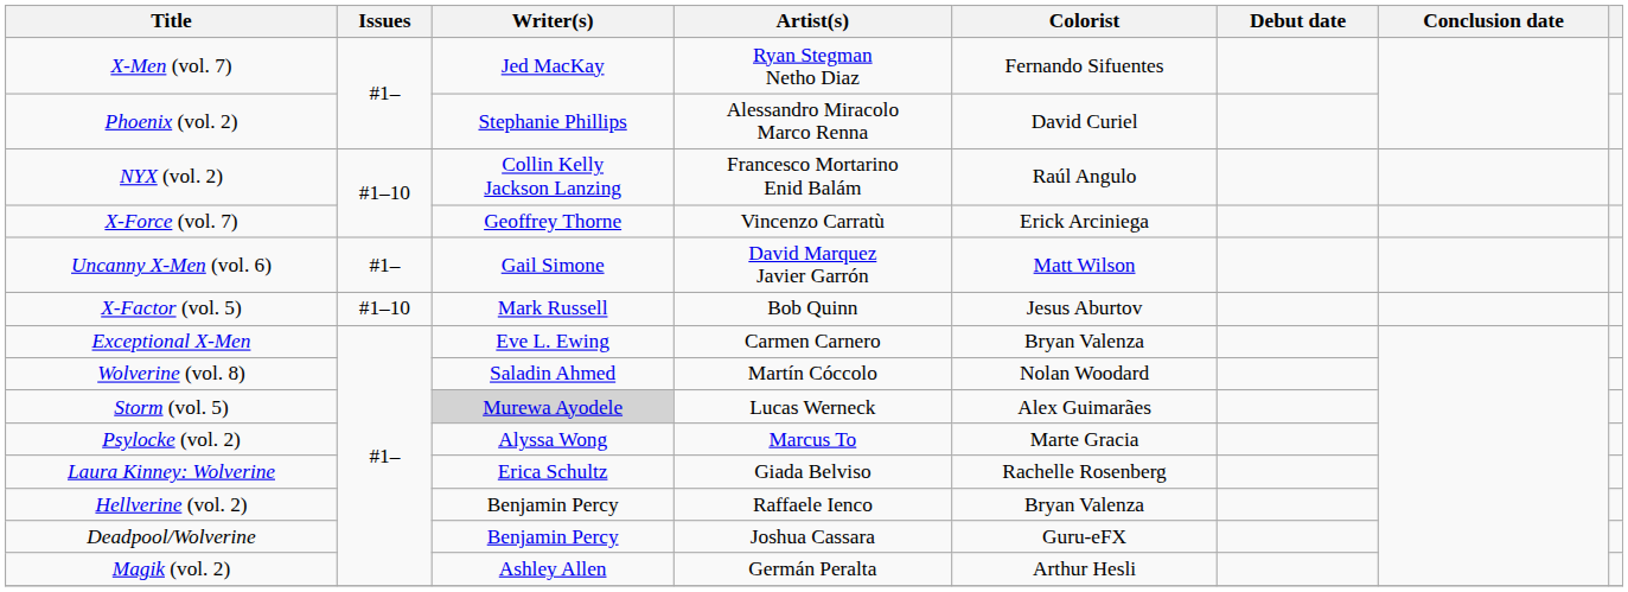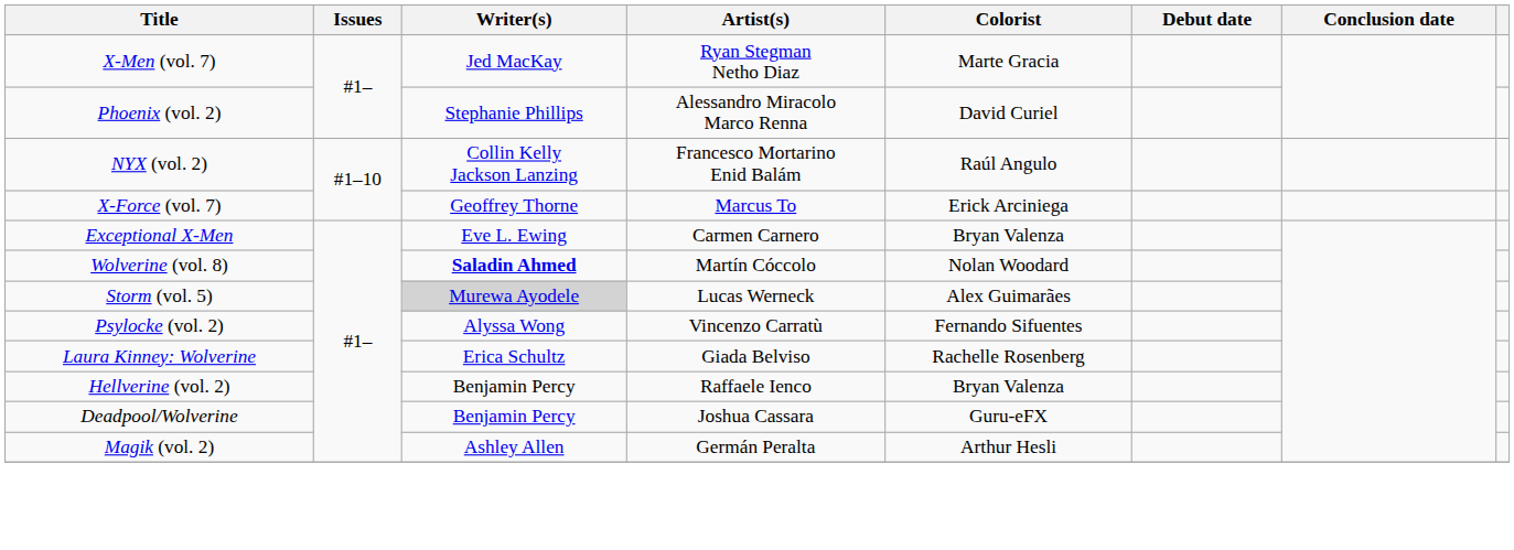X-Men (vol. 7) | Colorist: Fernando Sifuentes -> Marte Gracia
X-Force (vol. 7) | Artist(s): Vincenzo Carratù -> Marcus To
- row: Uncanny X-Men (vol. 6) | #1– | Gail Simone | David Marquez Javier Garrón | Matt Wilson
- row: X-Factor (vol. 5) | #1–10 | Mark Russell | Bob Quinn | Jesus Aburtov
Wolverine (vol. 8) | Writer(s): normal -> bold
Psylocke (vol. 2) | Artist(s): Marcus To -> Vincenzo Carratù
Psylocke (vol. 2) | Colorist: Marte Gracia -> Fernando Sifuentes
